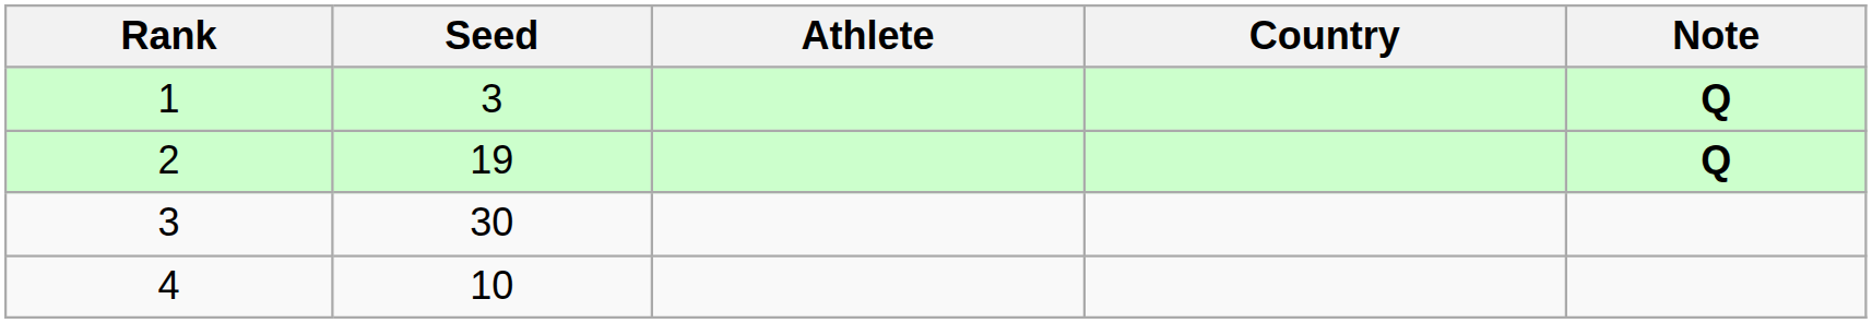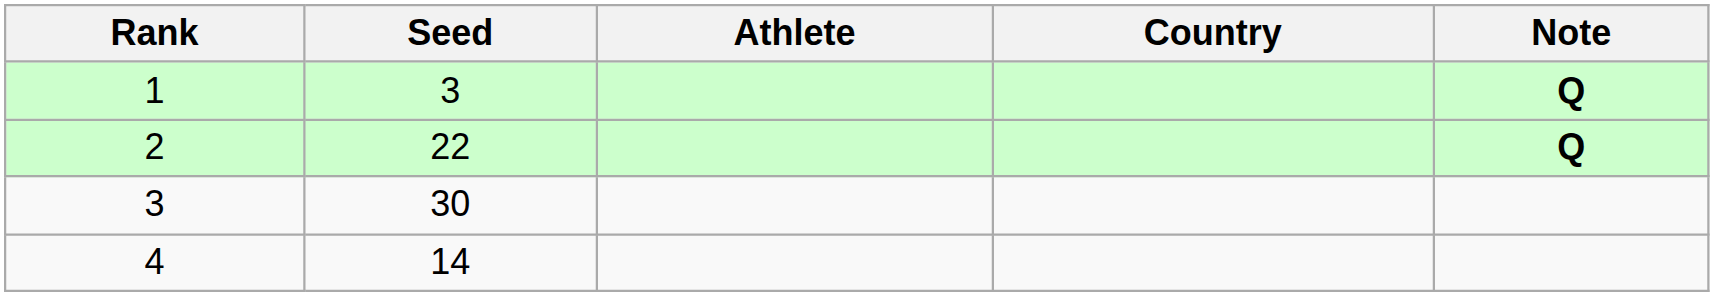2 | Seed: 19 -> 22
4 | Seed: 10 -> 14
